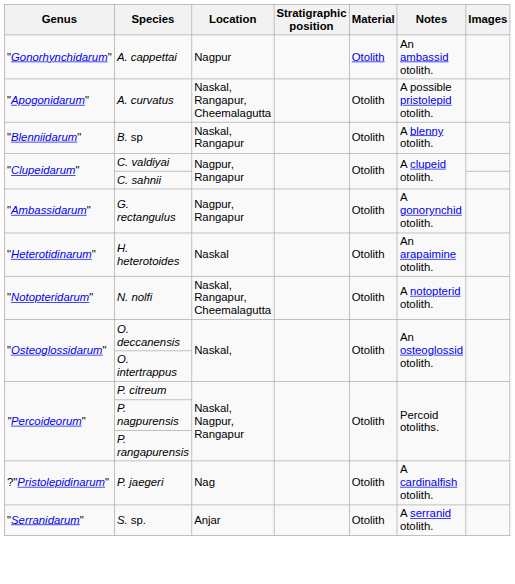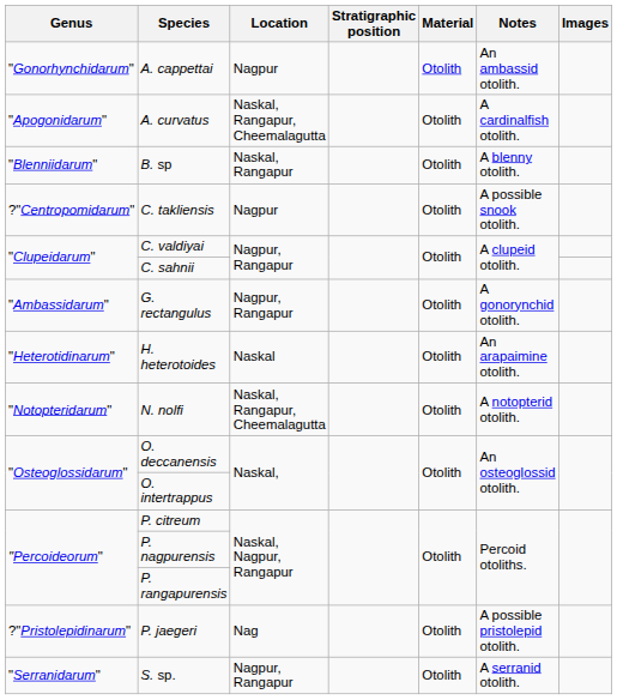A. curvatus | Notes: A possible pristolepid otolith. -> A cardinalfish otolith.
+ row: ?"Centropomidarum" | C. takliensis | Nagpur | Otolith | A possible snook otolith.
P. jaegeri | Notes: A cardinalfish otolith. -> A possible pristolepid otolith.
S. sp. | Location: Anjar -> Nagpur, Rangapur
